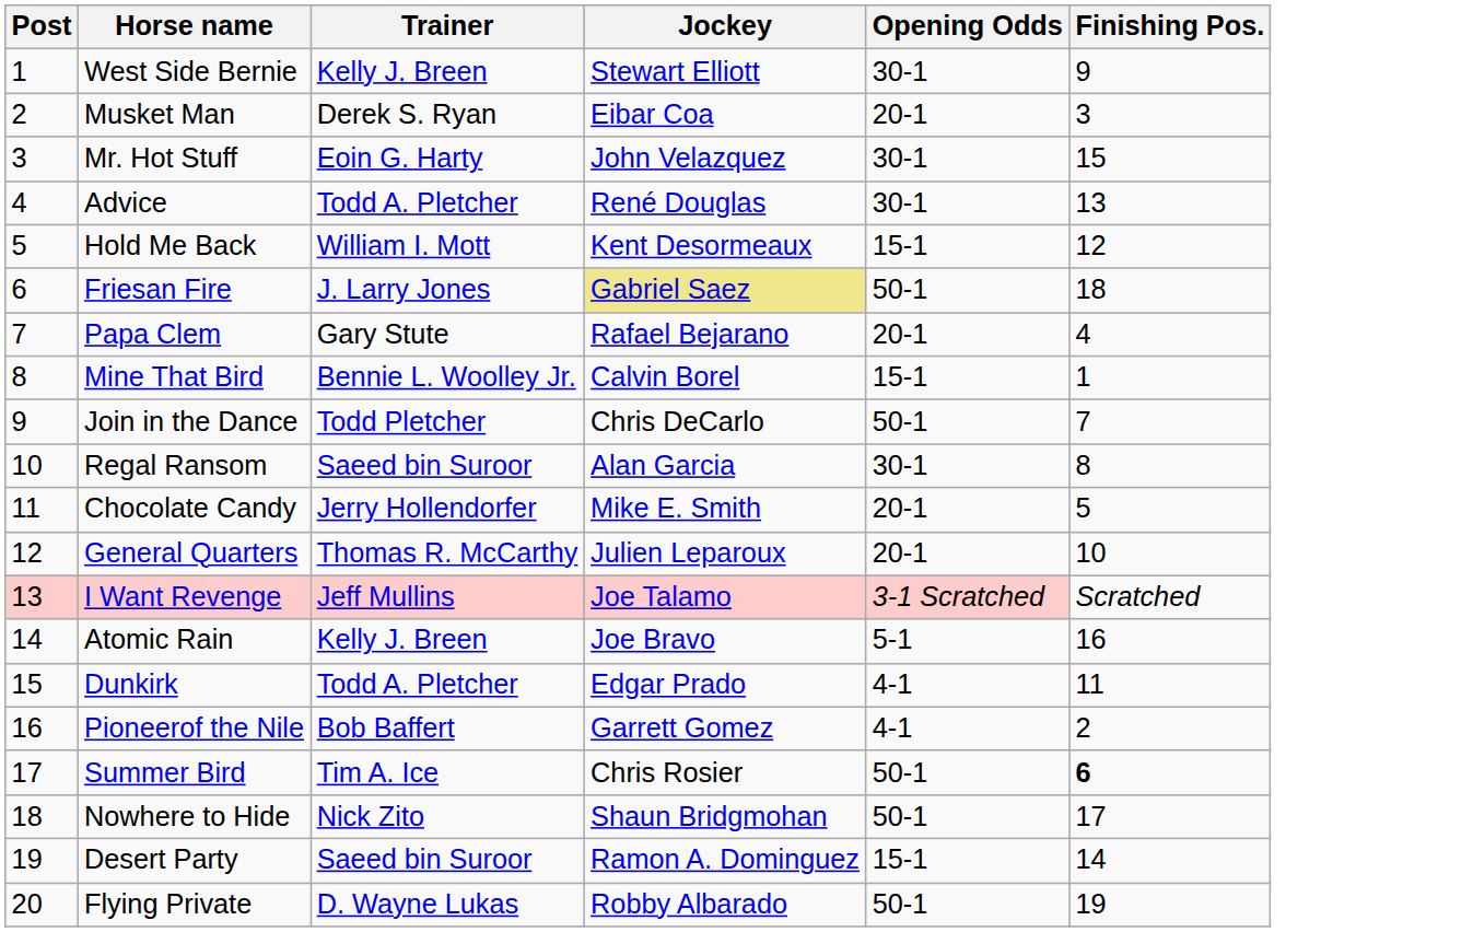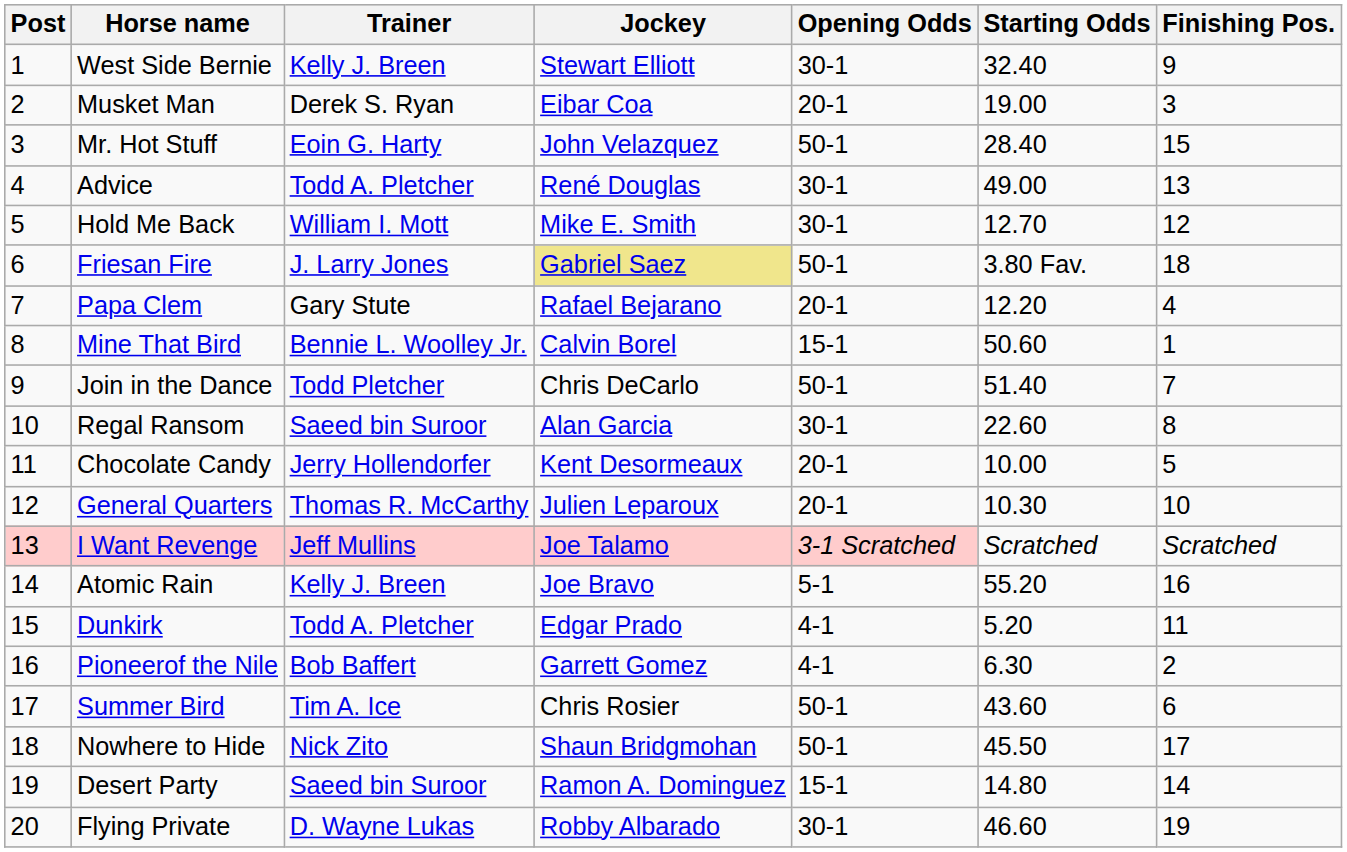+ column: Starting Odds | 32.40 | 19.00 | 28.40 | 49.00 | 12.70 | 3.80 Fav. | 12.20 | 50.60 | 51.40 | 22.60 | 10.00 | 10.30 | Scratched | 55.20 | 5.20 | 6.30 | 43.60 | 45.50 | 14.80 | 46.60
Mr. Hot Stuff | Opening Odds: 30-1 -> 50-1
Hold Me Back | Jockey: Kent Desormeaux -> Mike E. Smith
Hold Me Back | Opening Odds: 15-1 -> 30-1
Chocolate Candy | Jockey: Mike E. Smith -> Kent Desormeaux
Summer Bird | Finishing Pos.: bold -> normal
Flying Private | Opening Odds: 50-1 -> 30-1
